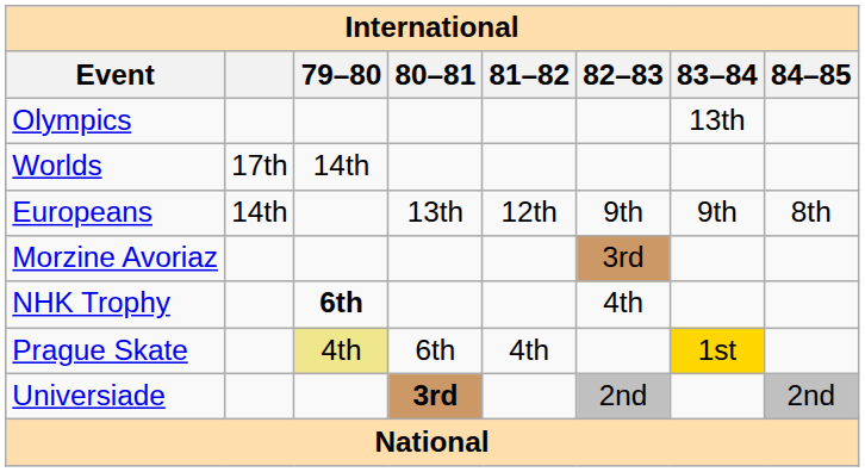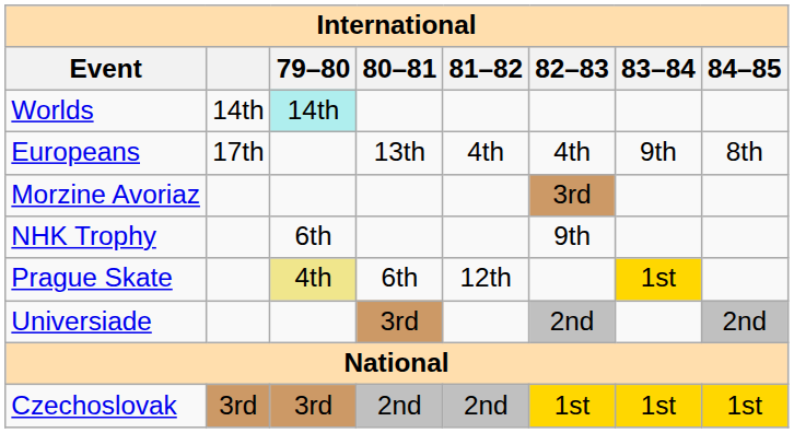- row: Olympics | 13th
Worlds | column 2: 17th -> 14th
Worlds | 79–80: no background -> paleturquoise background
Europeans | column 2: 14th -> 17th
Europeans | 81–82: 12th -> 4th
Europeans | 82–83: 9th -> 4th
NHK Trophy | 79–80: bold -> normal
NHK Trophy | 82–83: 4th -> 9th
Prague Skate | 81–82: 4th -> 12th
Universiade | 80–81: bold -> normal
+ row: Czechoslovak | 3rd | 3rd | 2nd | 2nd | 1st | 1st | 1st
